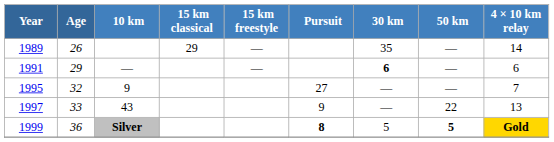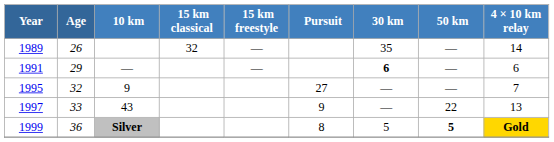1989 | 15 km classical: 29 -> 32
1999 | Pursuit: bold -> normal
